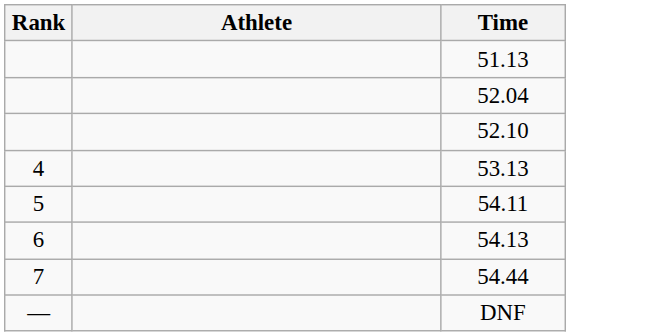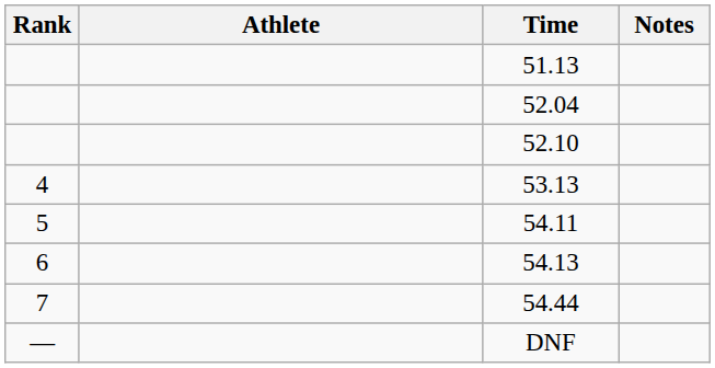+ column: Notes
